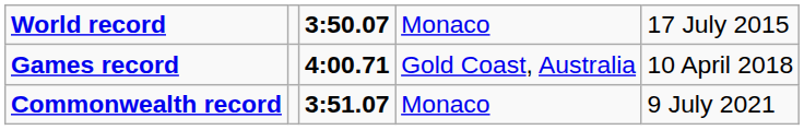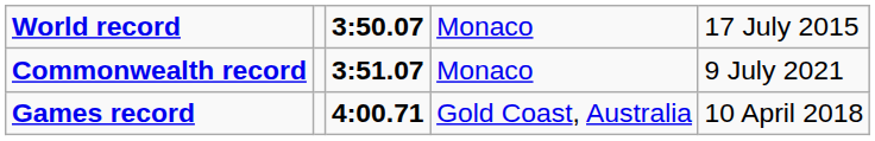rows swapped: Commonwealth record <-> Games record
